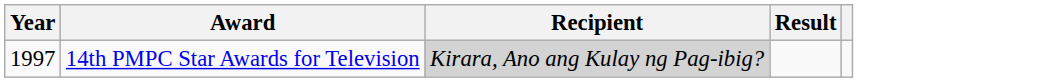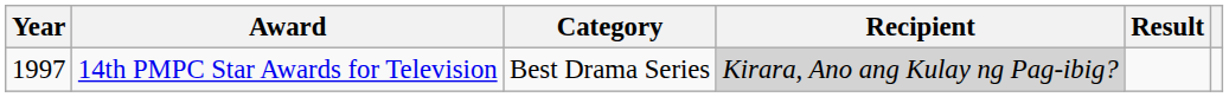+ column: Category | Best Drama Series
